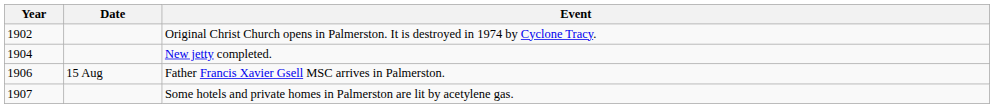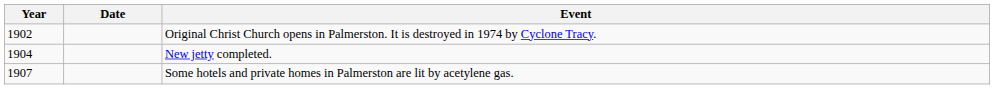- row: 1906 | 15 Aug | Father Francis Xavier Gsell MSC arrives in Palmerston.
